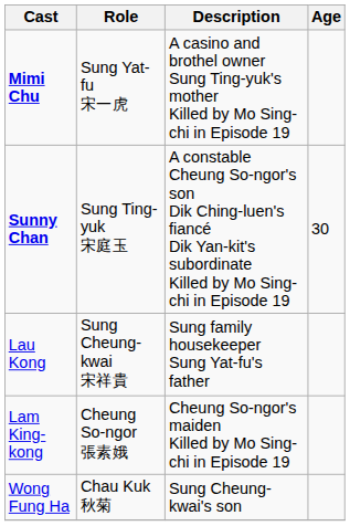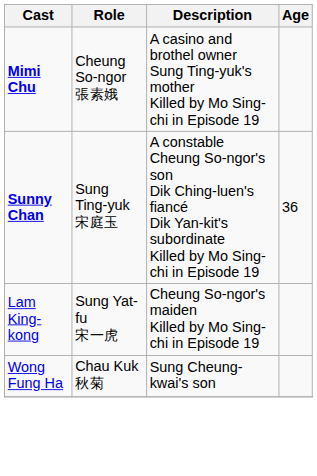Mimi Chu | Role: Sung Yat-fu 宋一虎 -> Cheung So-ngor 張素娥
Sunny Chan | Age: 30 -> 36
- row: Lau Kong | Sung Cheung-kwai 宋祥貴 | Sung family housekeeper Sung Yat-fu's father
Lam King-kong | Role: Cheung So-ngor 張素娥 -> Sung Yat-fu 宋一虎
